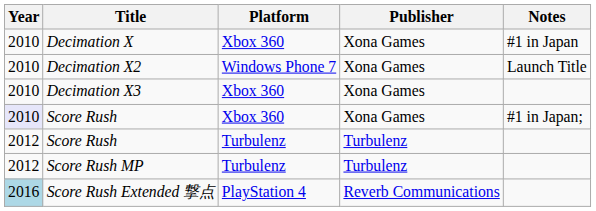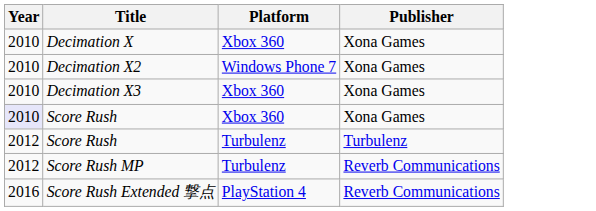- column: Notes | #1 in Japan | Launch Title | #1 in Japan;
Score Rush MP | Publisher: Turbulenz -> Reverb Communications
Score Rush Extended 撃点 | Year: lightblue background -> no background
